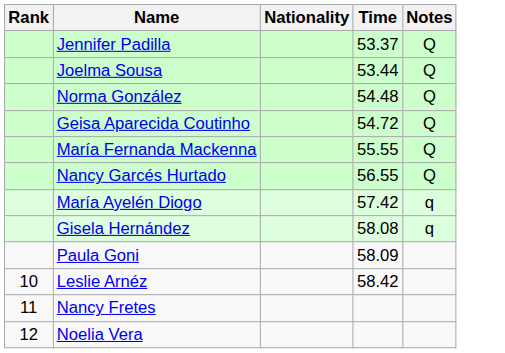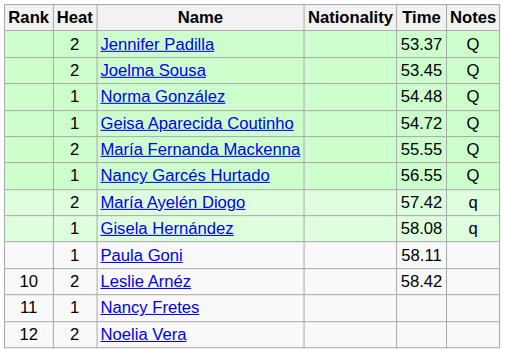+ column: Heat | 2 | 2 | 1 | 1 | 2 | 1 | 2 | 1 | 1 | 2 | 1 | 2
Joelma Sousa | Time: 53.44 -> 53.45
Paula Goni | Time: 58.09 -> 58.11
